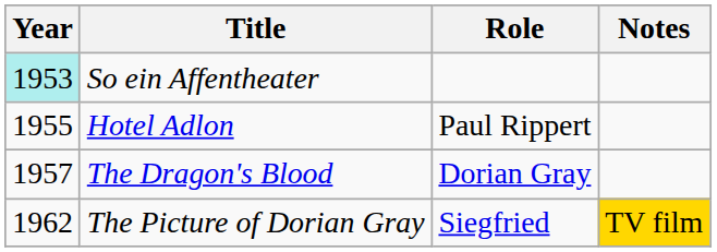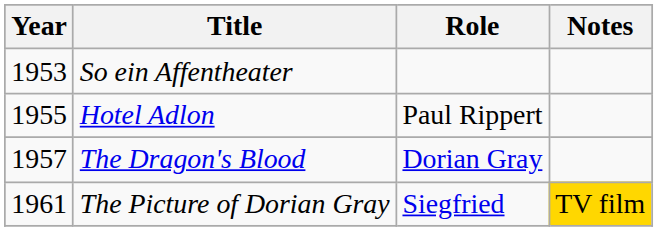So ein Affentheater | Year: paleturquoise background -> no background
The Picture of Dorian Gray | Year: 1962 -> 1961
